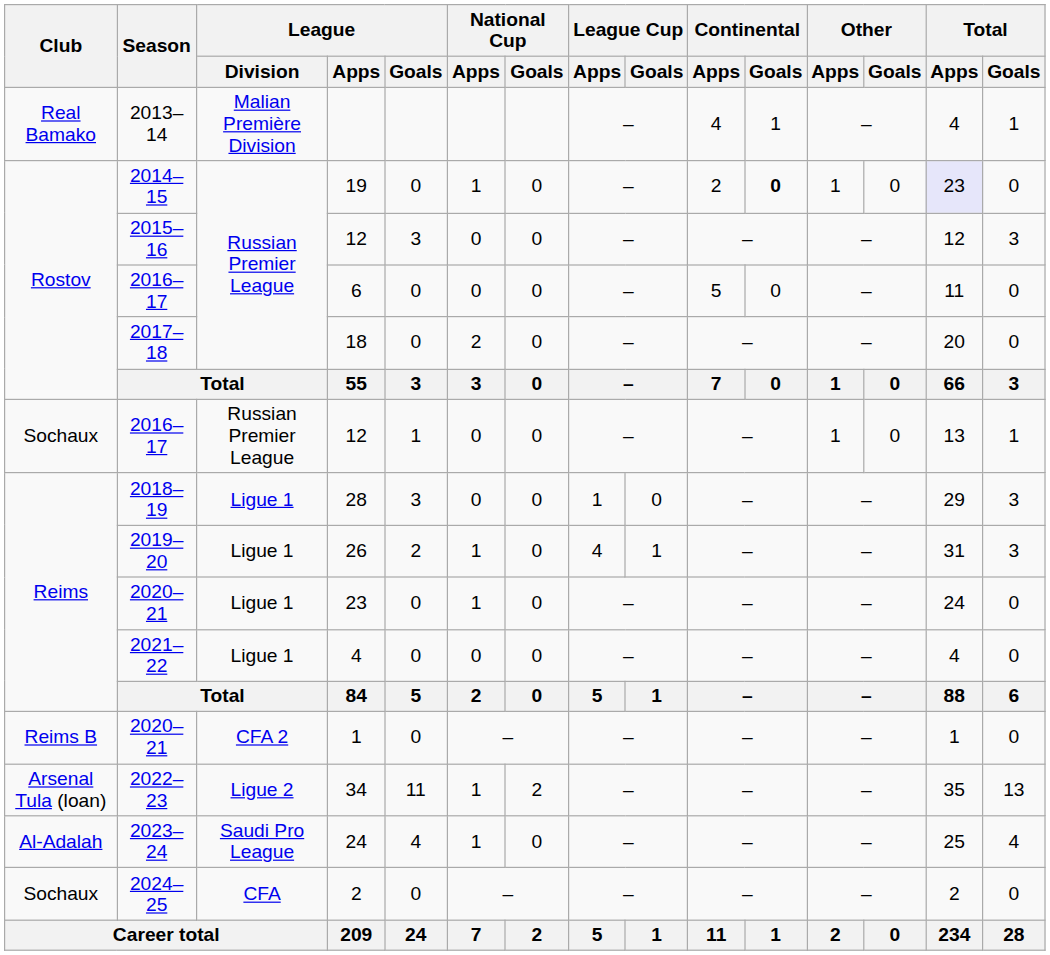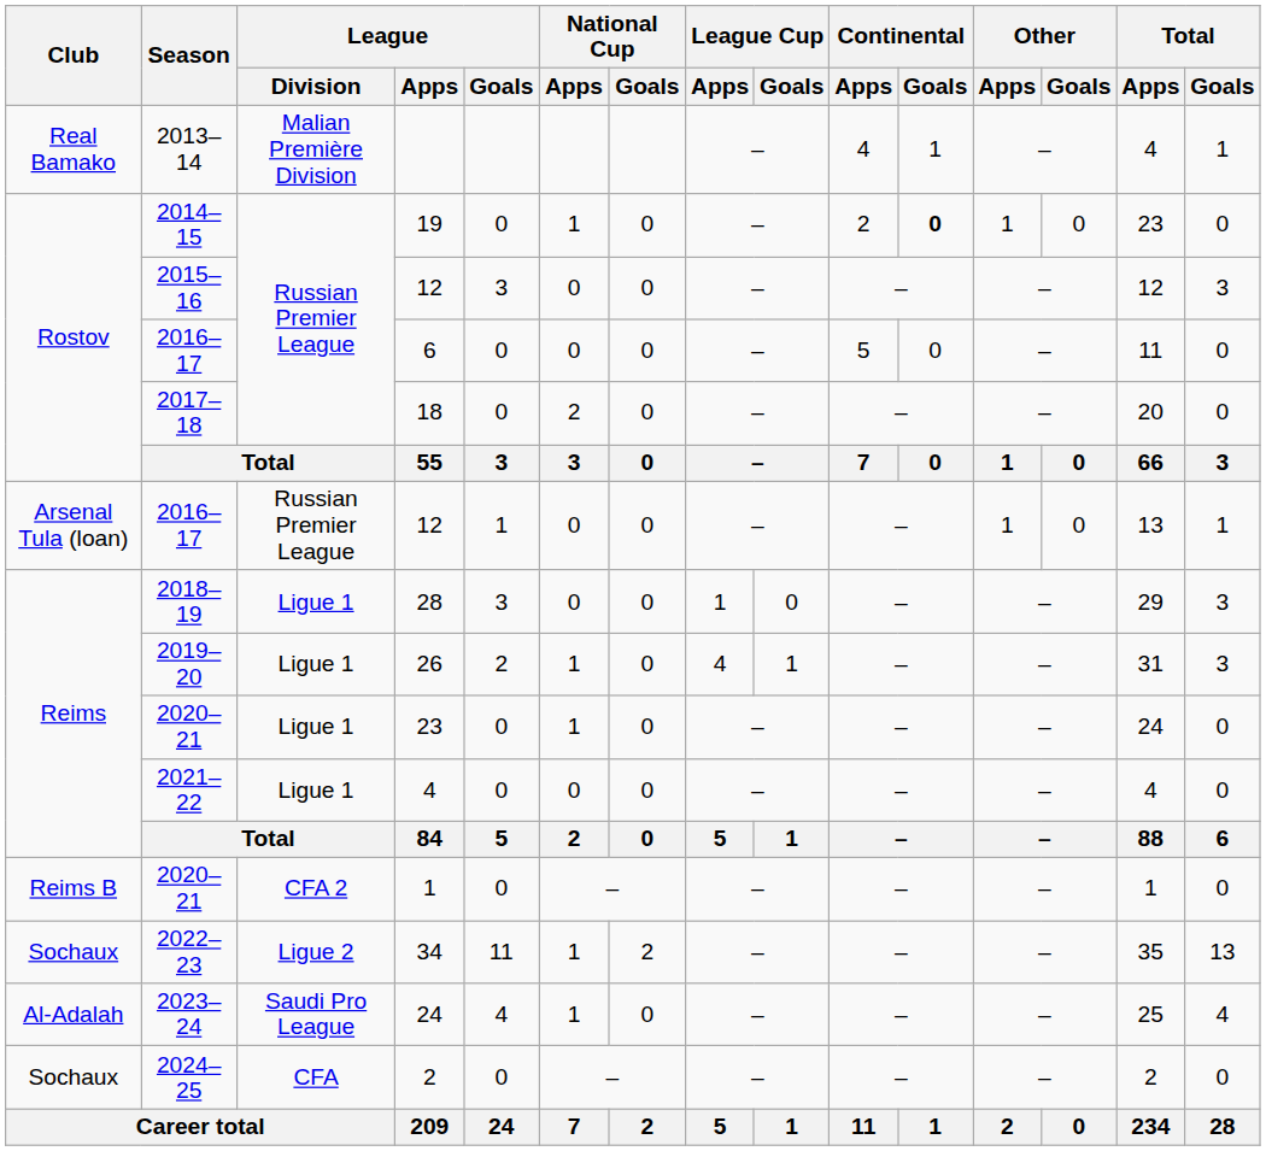19 | Total / Apps: lavender background -> no background
2016–17 / 12 | Club: Sochaux -> Arsenal Tula (loan)
34 | Club: Arsenal Tula (loan) -> Sochaux
